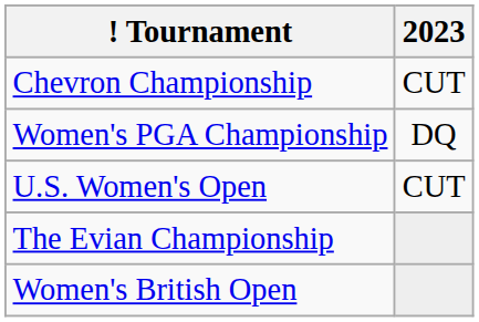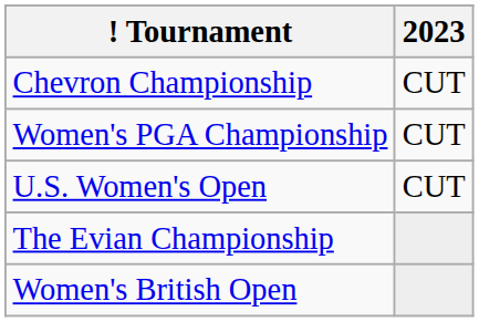Women's PGA Championship | 2023: DQ -> CUT
